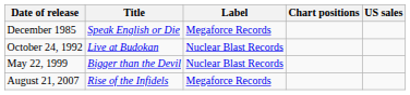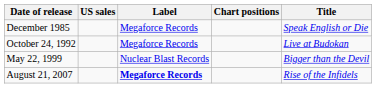columns swapped: Title <-> US sales
October 24, 1992 | Label: Nuclear Blast Records -> Megaforce Records
August 21, 2007 | Label: normal -> bold
